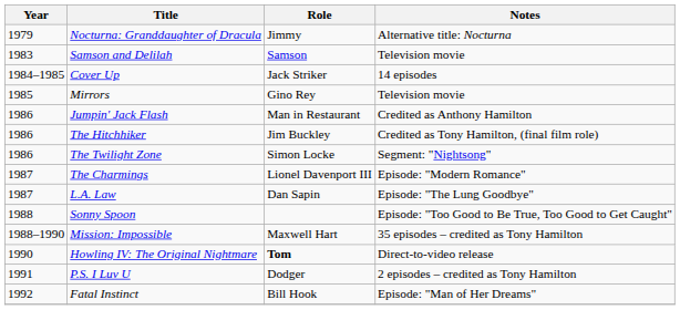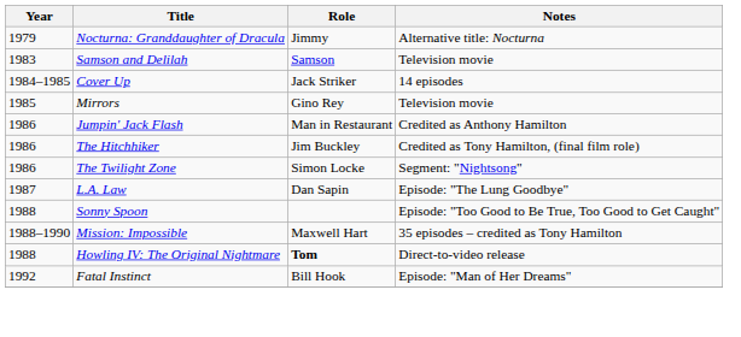- row: 1987 | The Charmings | Lionel Davenport III | Episode: "Modern Romance"
Howling IV: The Original Nightmare | Year: 1990 -> 1988
- row: 1991 | P.S. I Luv U | Dodger | 2 episodes – credited as Tony Hamilton
